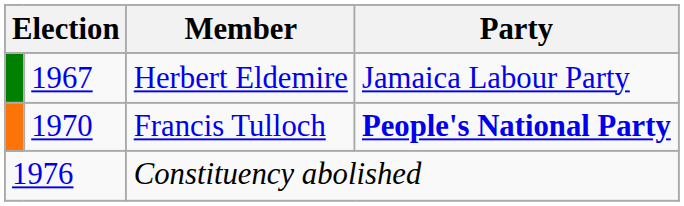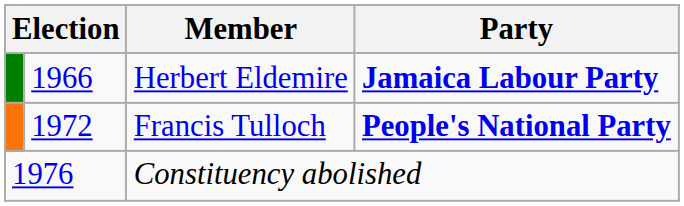Herbert Eldemire | column 2: 1967 -> 1966
Herbert Eldemire | Party: normal -> bold
Francis Tulloch | column 2: 1970 -> 1972
